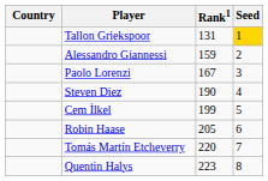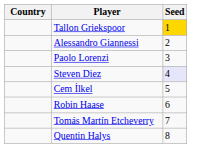- column: Rank1 | 131 | 159 | 167 | 190 | 199 | 205 | 220 | 223
Steven Diez | Seed: no background -> lavender background
